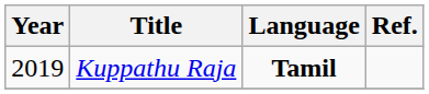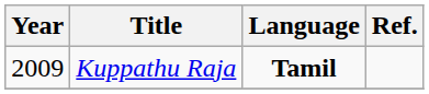Kuppathu Raja | Year: 2019 -> 2009
